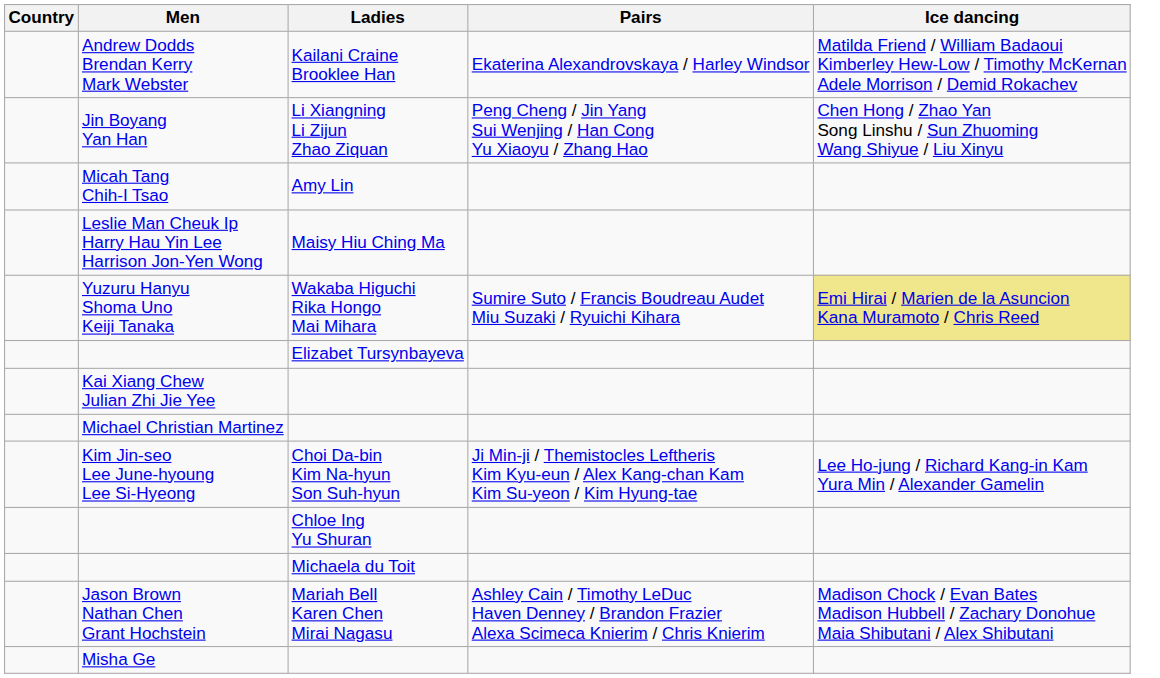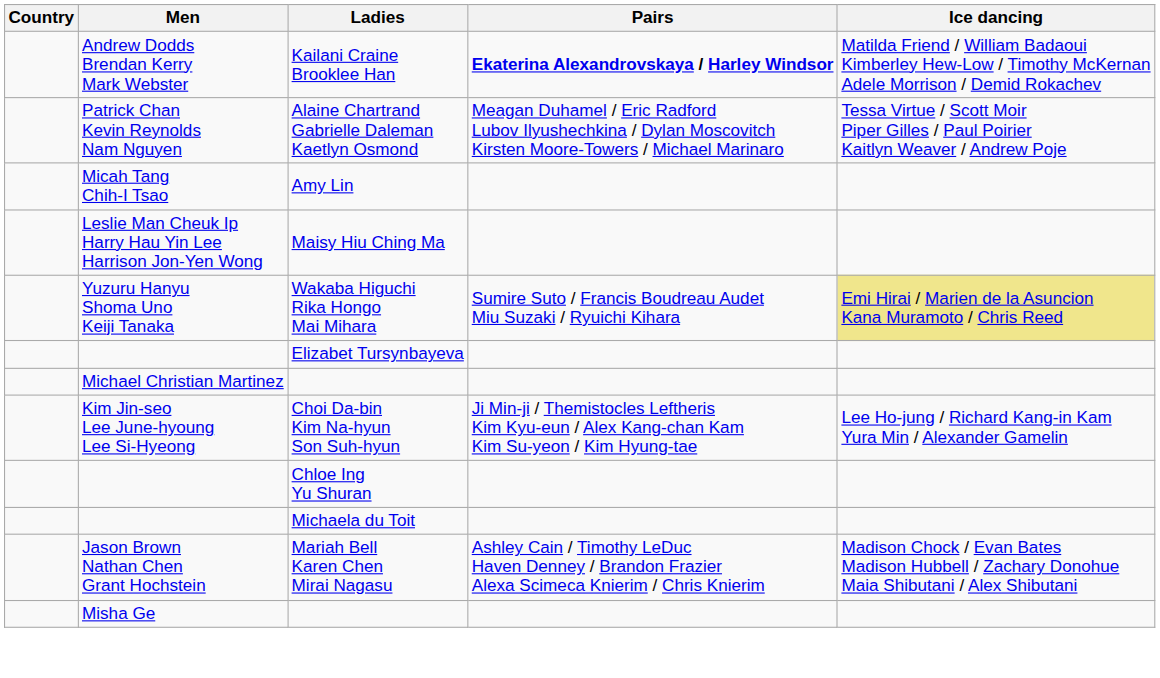Andrew Dodds Brendan Kerry Mark Webster | Pairs: normal -> bold
+ row: Patrick Chan Kevin Reynolds Nam Nguyen | Alaine Chartrand Gabrielle Daleman Kaetlyn Osmond | Meagan Duhamel / Eric Radford Lubov Ilyushechkina / Dylan Moscovitch Kirsten Moore-Towers / Michael Marinaro | Tessa Virtue / Scott Moir Piper Gilles / Paul Poirier Kaitlyn Weaver / Andrew Poje
- row: Jin Boyang Yan Han | Li Xiangning Li Zijun Zhao Ziquan | Peng Cheng / Jin Yang Sui Wenjing / Han Cong Yu Xiaoyu / Zhang Hao | Chen Hong / Zhao Yan Song Linshu / Sun Zhuoming Wang Shiyue / Liu Xinyu
- row: Kai Xiang Chew Julian Zhi Jie Yee
